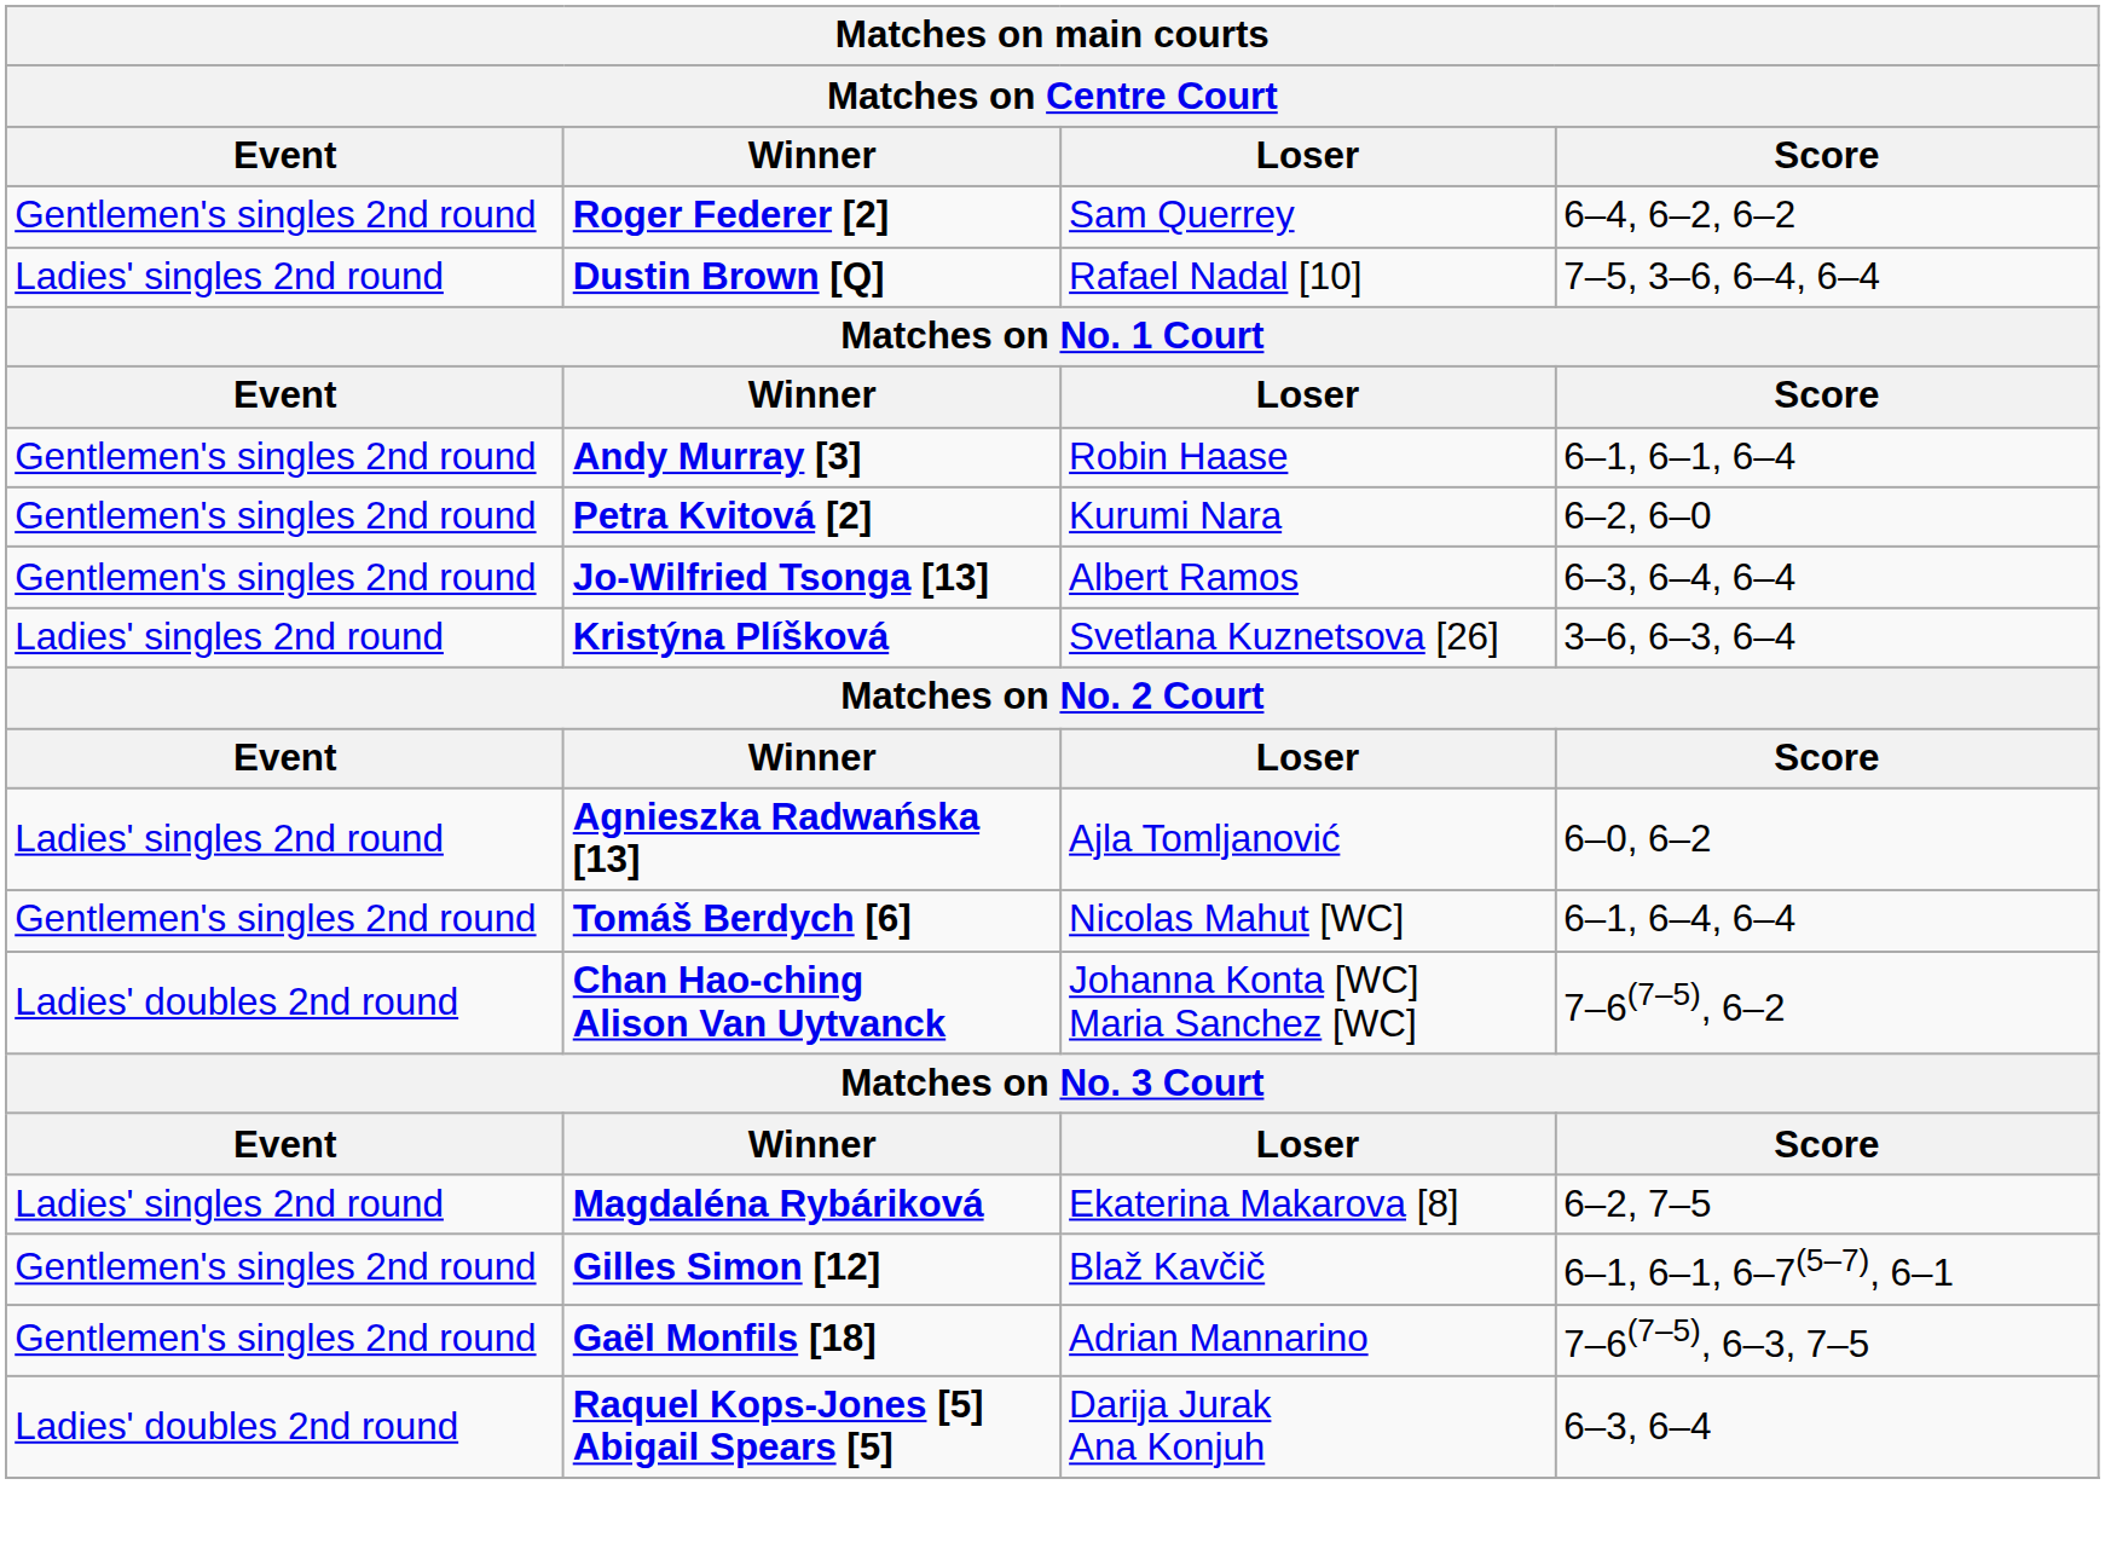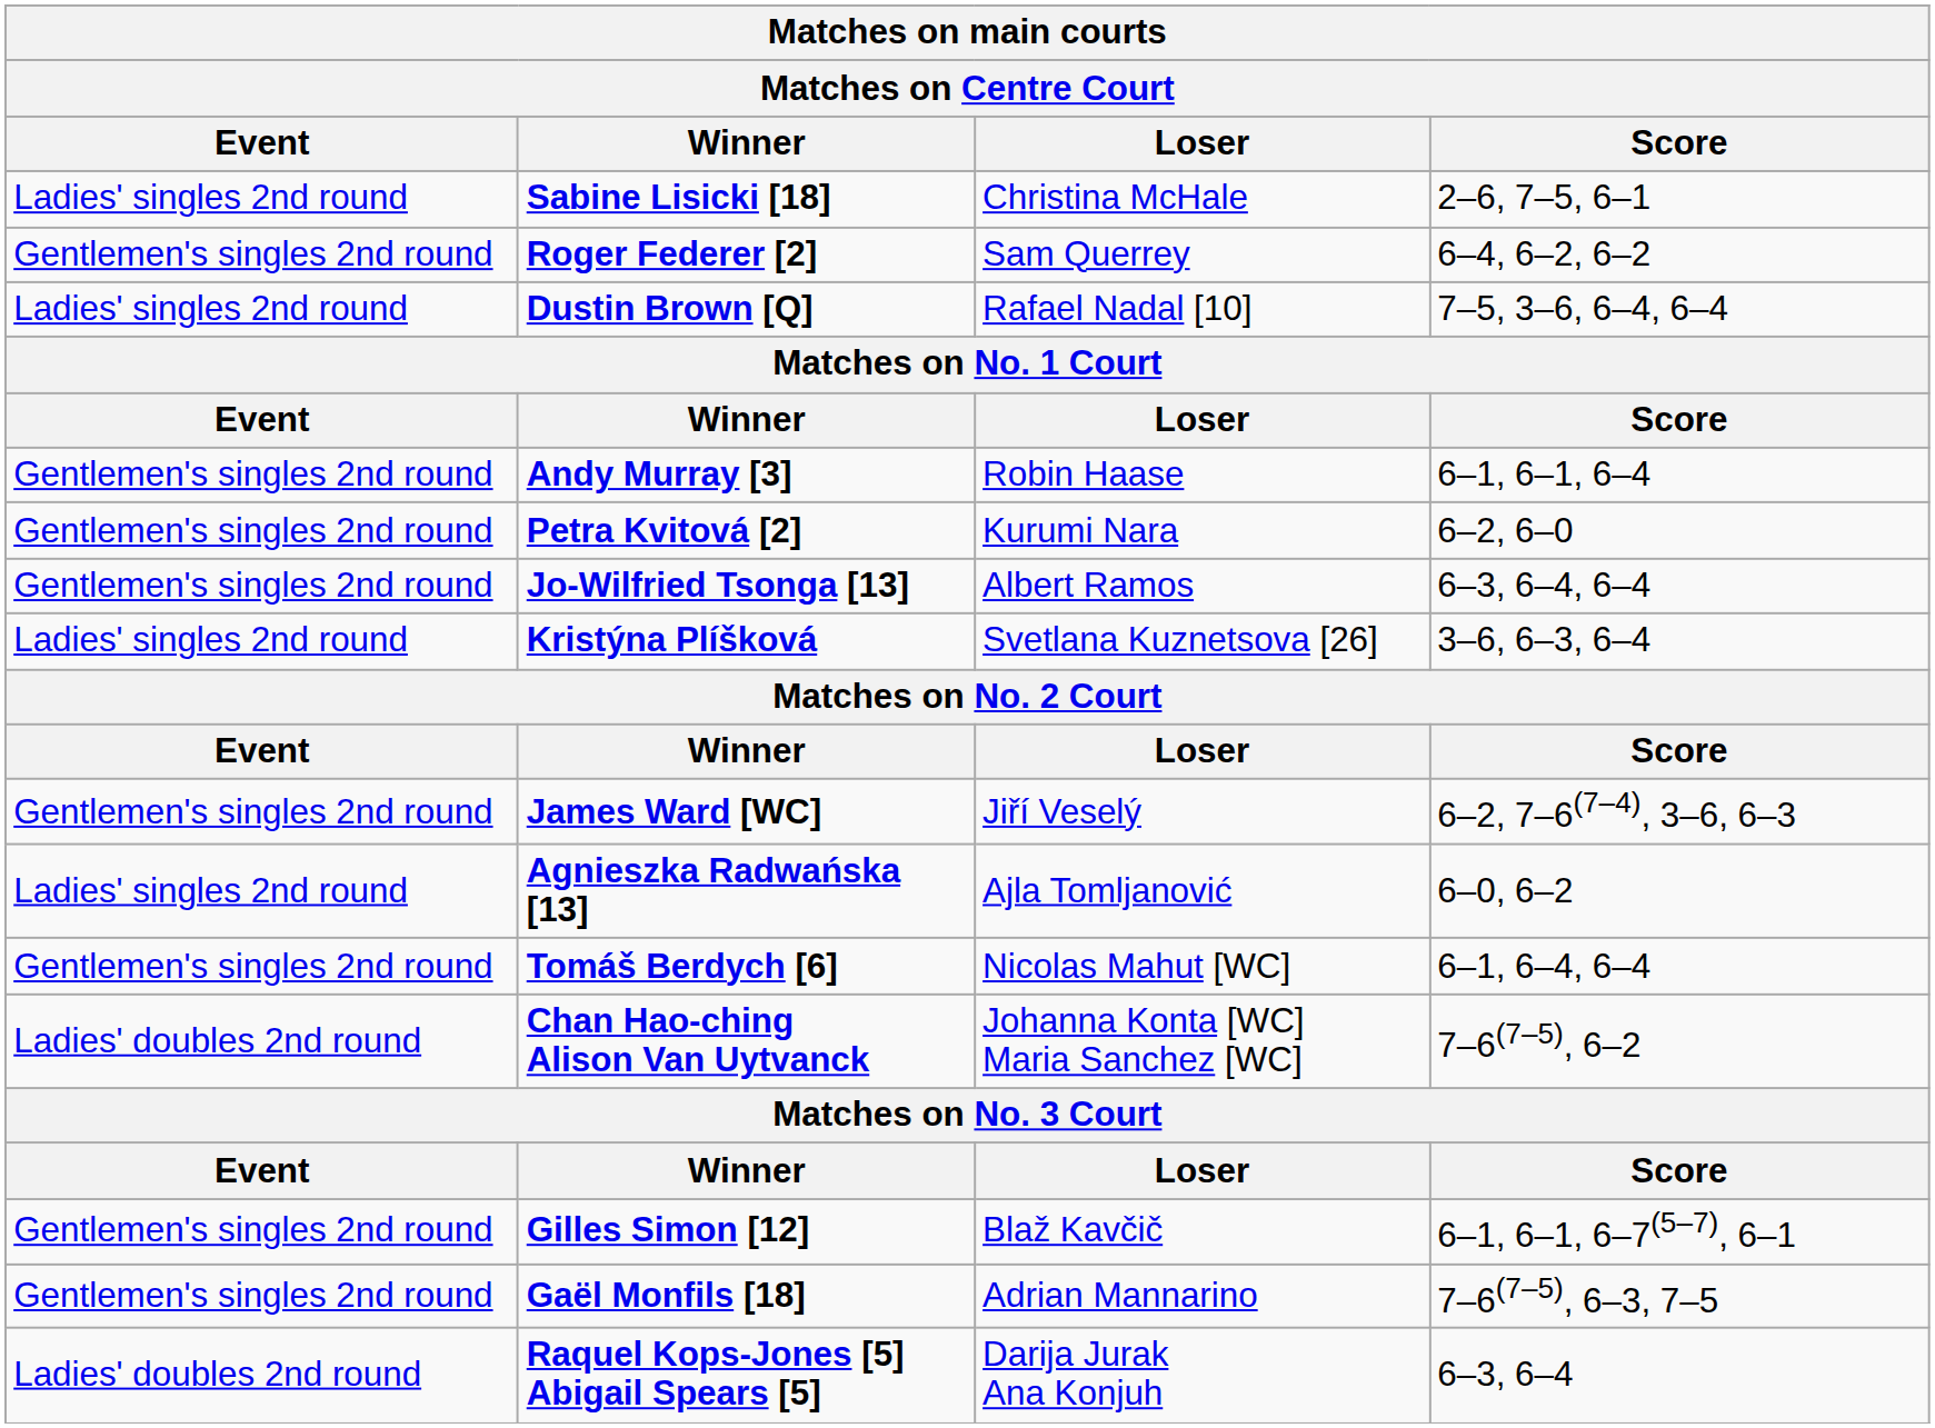+ row: Ladies' singles 2nd round | Sabine Lisicki [18] | Christina McHale | 2–6, 7–5, 6–1
+ row: Gentlemen's singles 2nd round | James Ward [WC] | Jiří Veselý | 6–2, 7–6(7–4), 3–6, 6–3
- row: Ladies' singles 2nd round | Magdaléna Rybáriková | Ekaterina Makarova [8] | 6–2, 7–5
